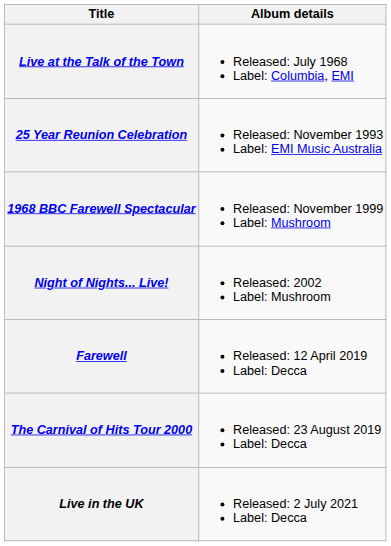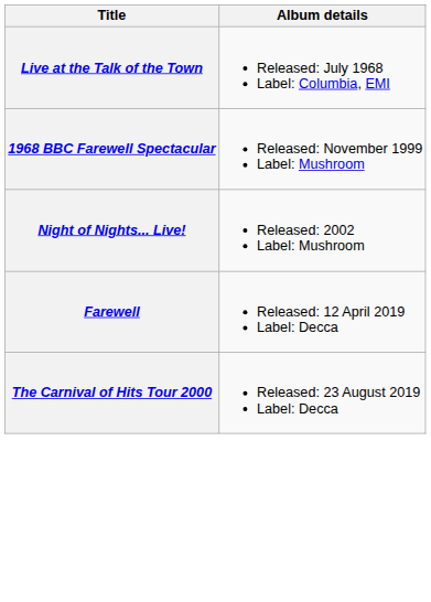- row: 25 Year Reunion Celebration | Released: November 1993 Label: EMI Music Australia
- row: Live in the UK | Released: 2 July 2021 Label: Decca
